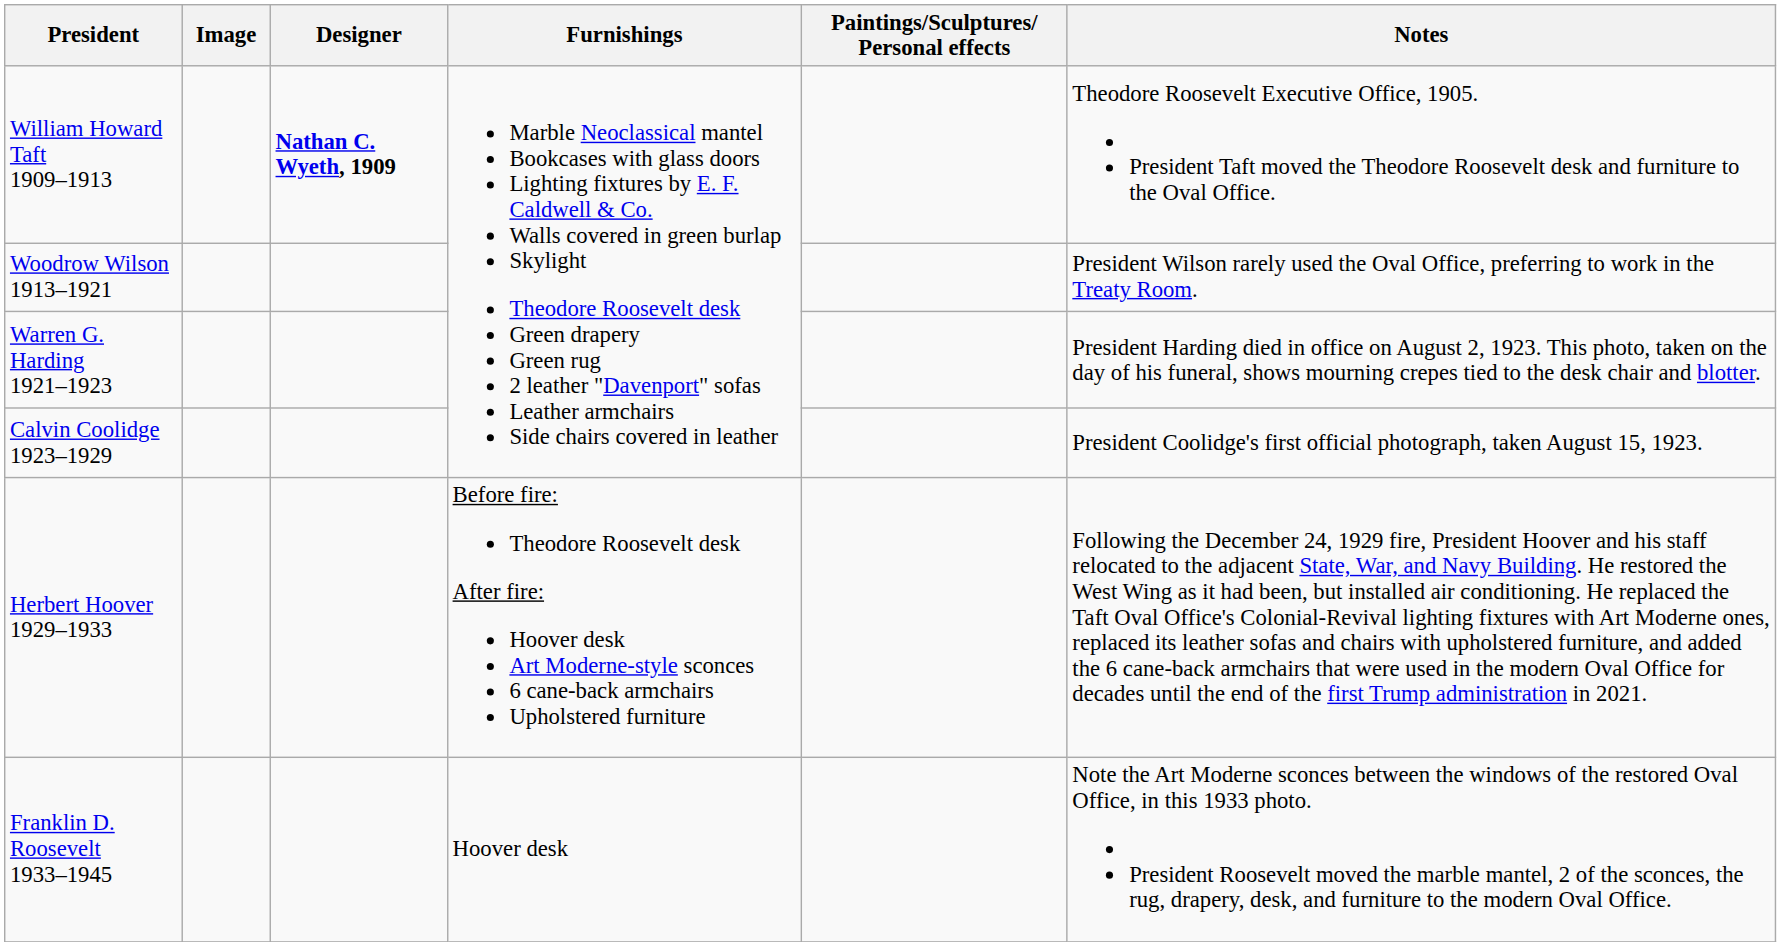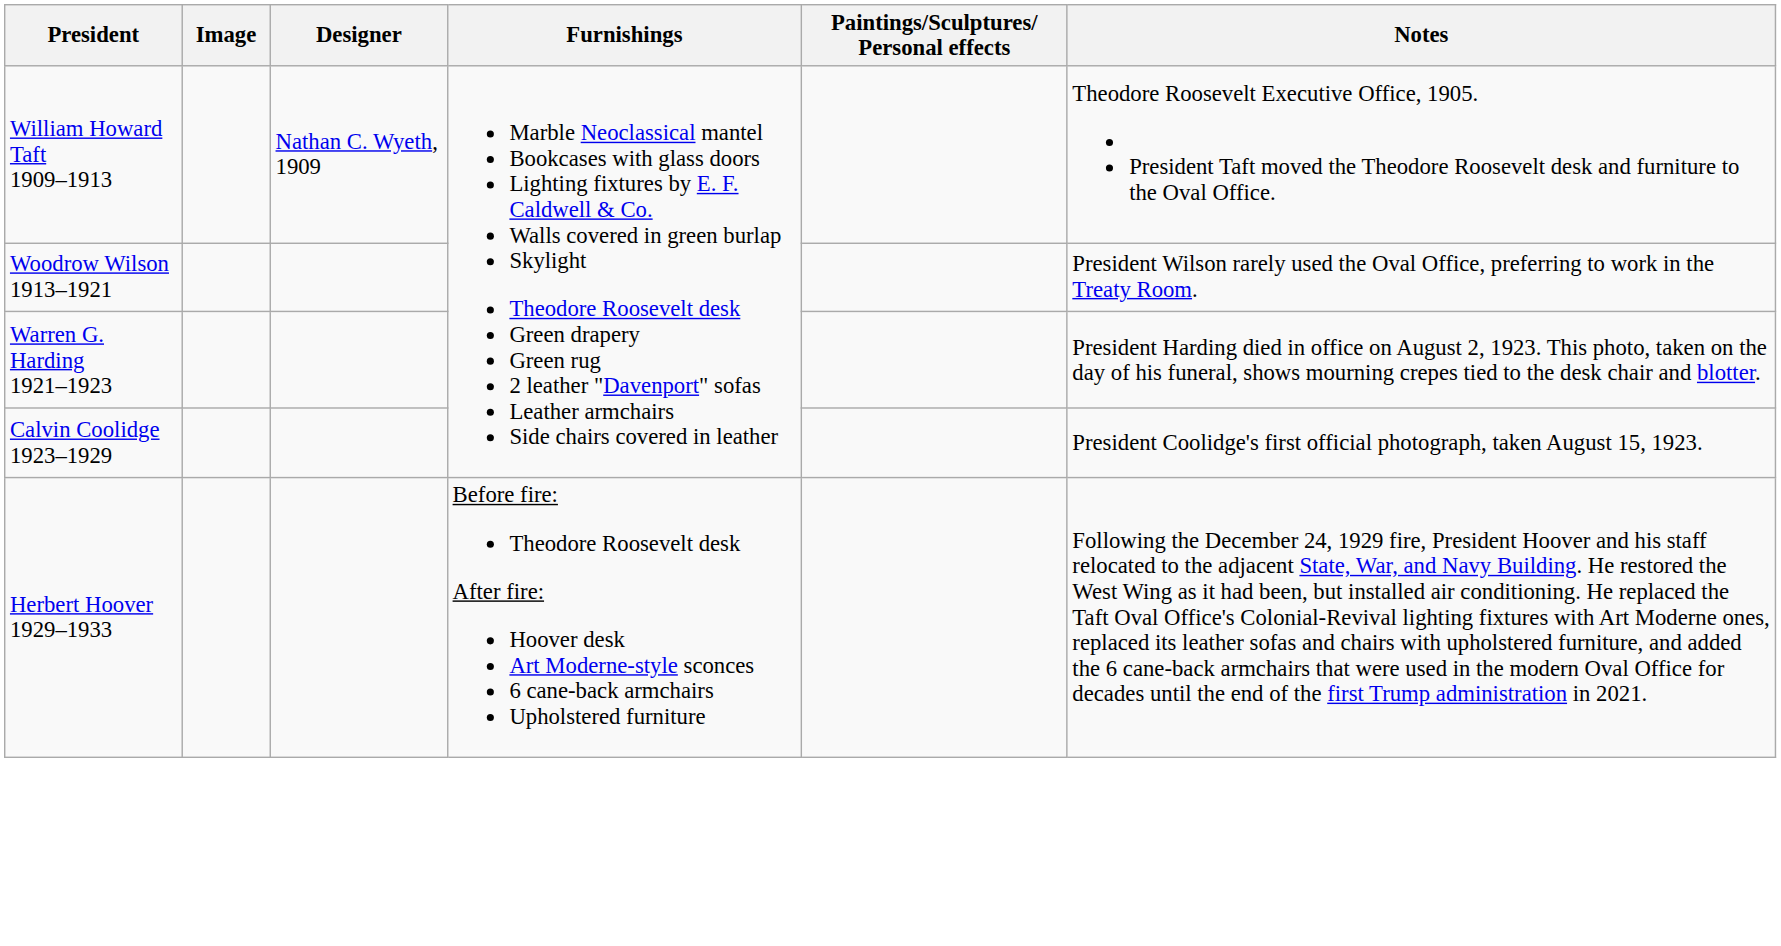William Howard Taft 1909–1913 | Designer: bold -> normal
- row: Franklin D. Roosevelt 1933–1945 | Hoover desk | Note the Art Moderne sconces between the windows of the restored Oval Office, in this 1933 photo. President Roosevelt moved the marble mantel, 2 of the sconces, the rug, drapery, desk, and furniture to the modern Oval Office.
